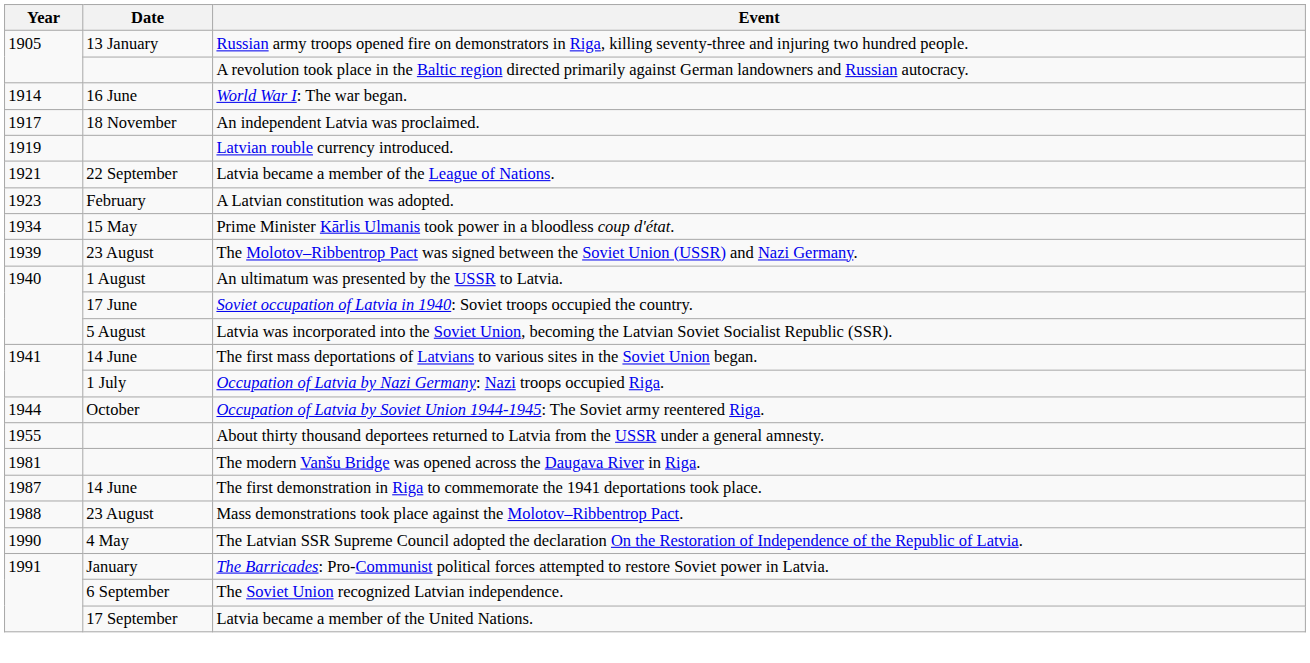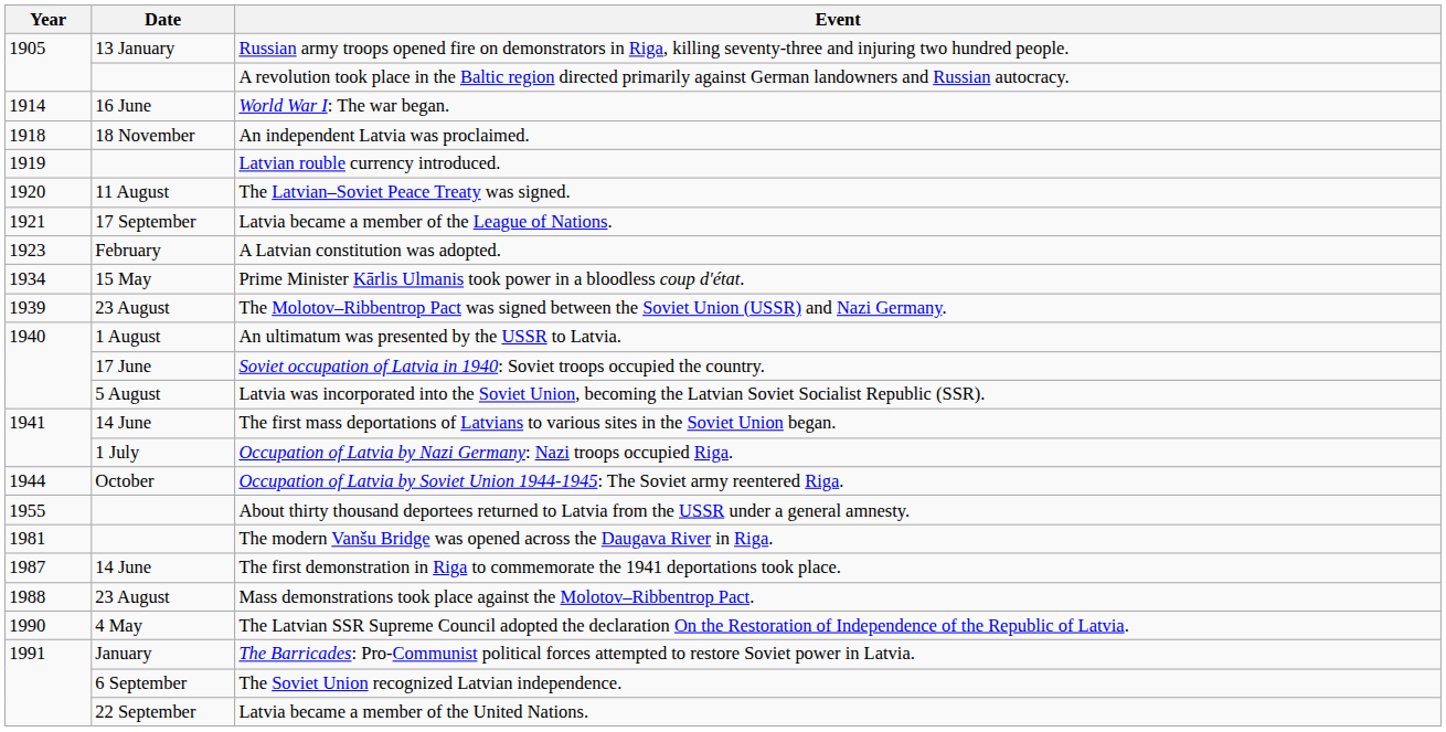An independent Latvia was proclaimed. | Year: 1917 -> 1918
+ row: 1920 | 11 August | The Latvian–Soviet Peace Treaty was signed.
Latvia became a member of the League of Nations. | Date: 22 September -> 17 September
Latvia became a member of the United Nations. | Date: 17 September -> 22 September
